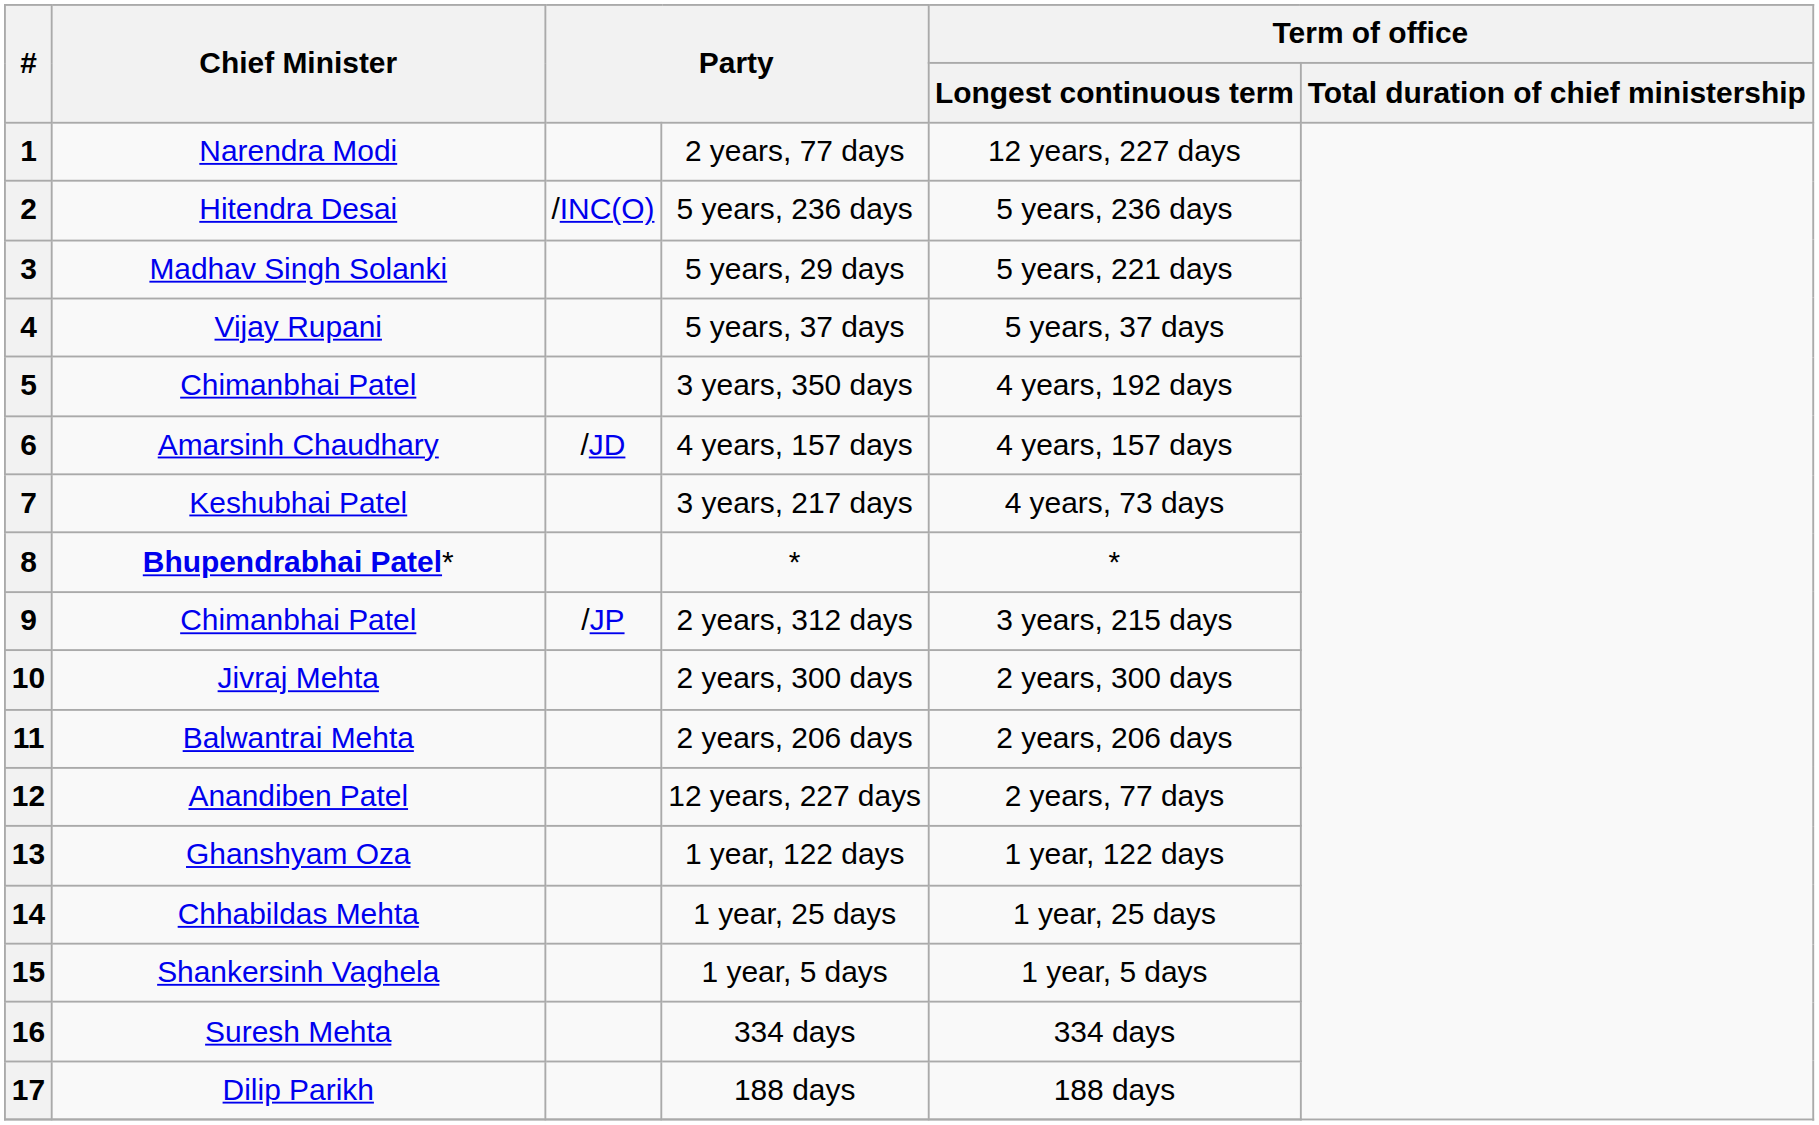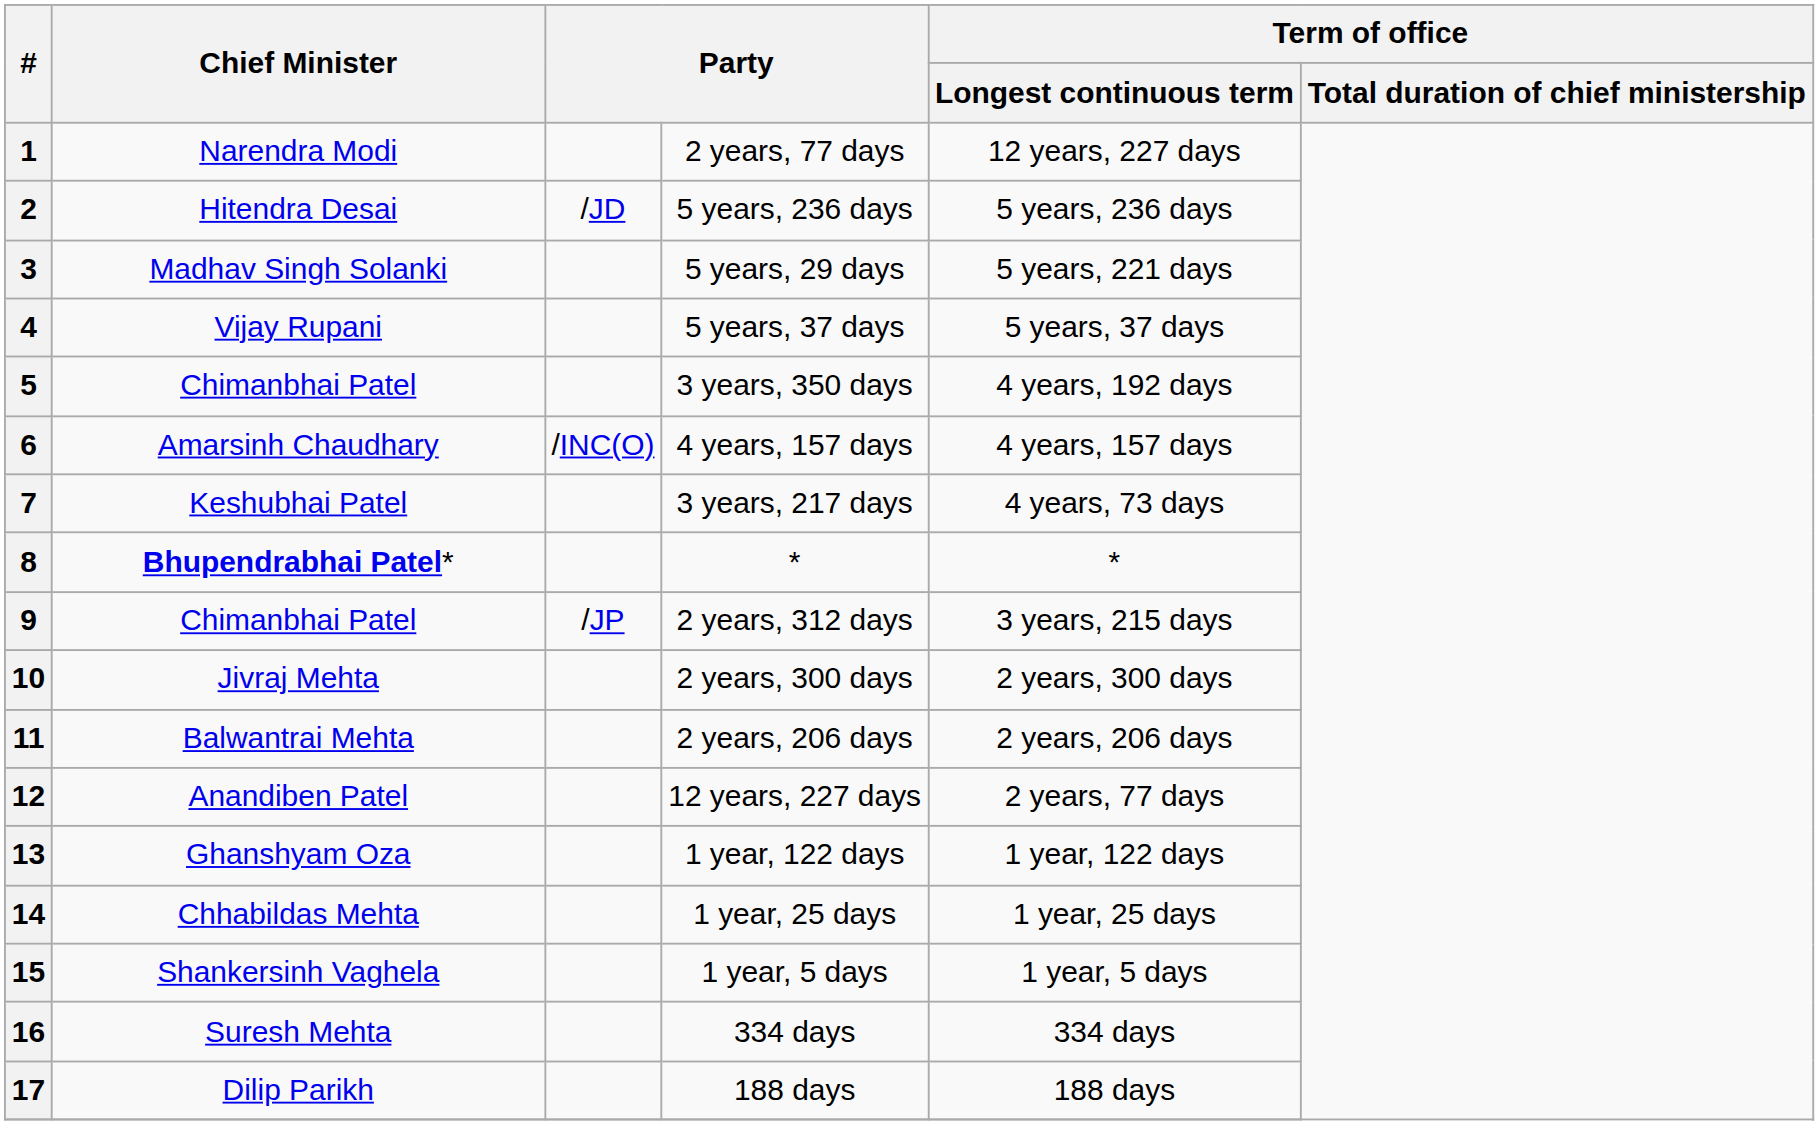2 | column 3: /INC(O) -> /JD
6 | column 3: /JD -> /INC(O)
